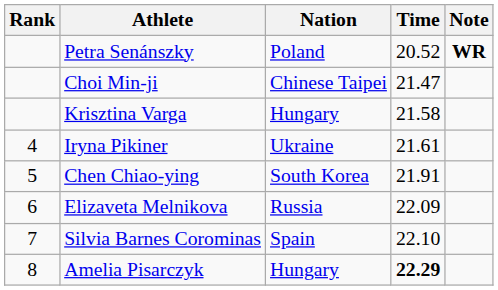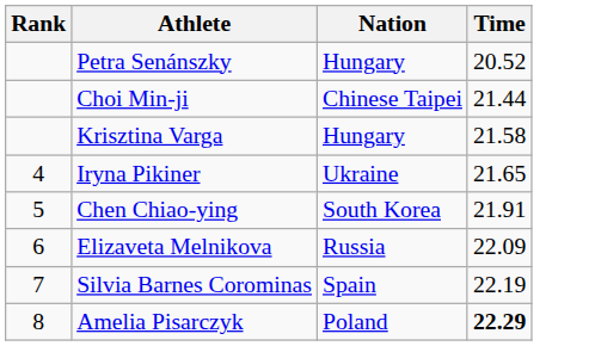- column: Note | WR
Petra Senánszky | Nation: Poland -> Hungary
Choi Min-ji | Time: 21.47 -> 21.44
Iryna Pikiner | Time: 21.61 -> 21.65
Silvia Barnes Corominas | Time: 22.10 -> 22.19
Amelia Pisarczyk | Nation: Hungary -> Poland
